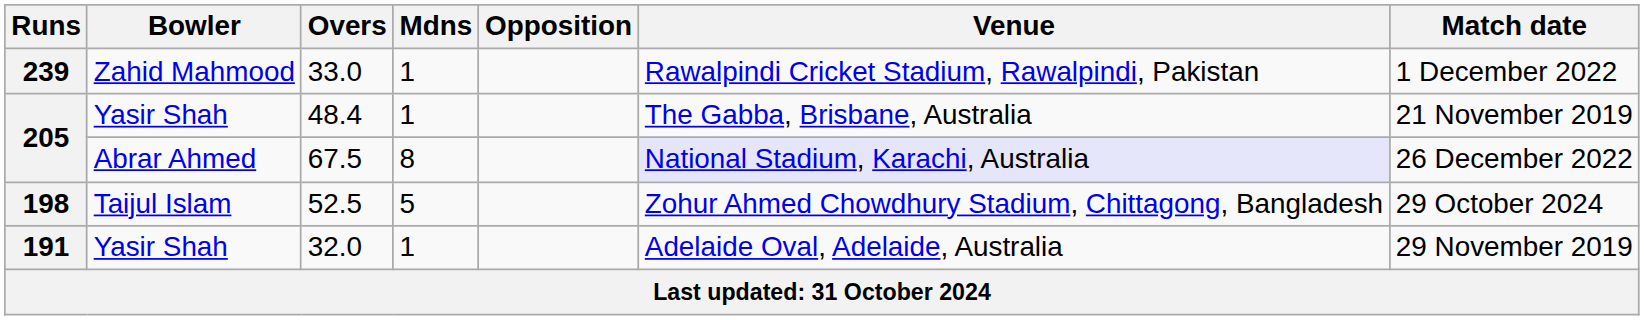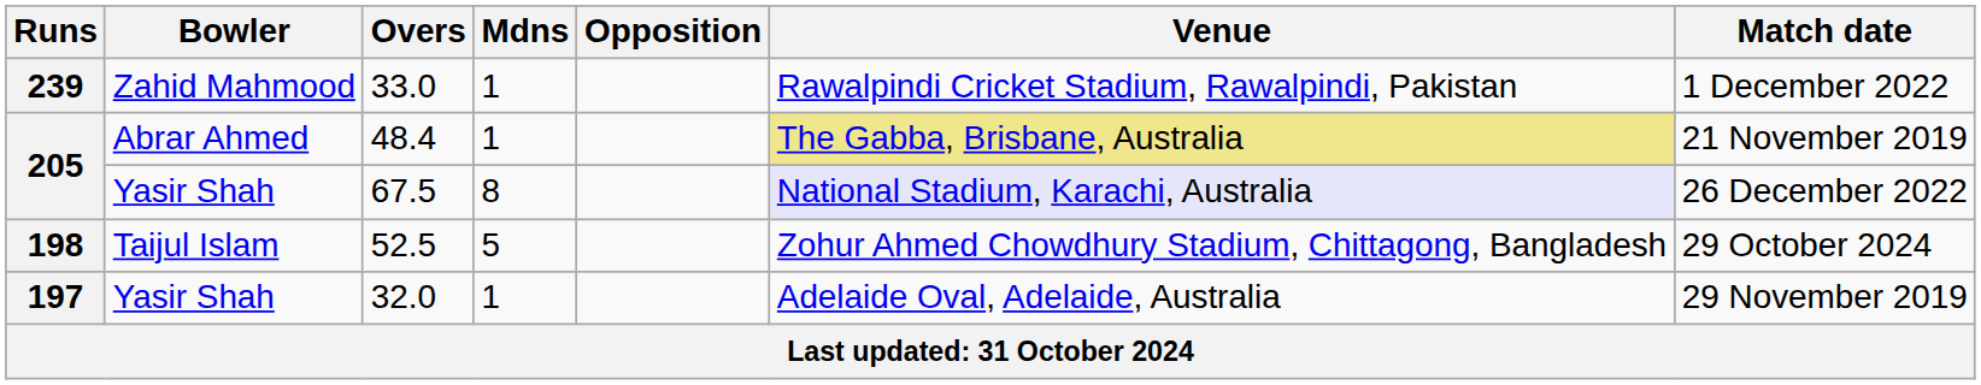48.4 | Bowler: Yasir Shah -> Abrar Ahmed
48.4 | Venue: no background -> khaki background
67.5 | Bowler: Abrar Ahmed -> Yasir Shah
32.0 | Runs: 191 -> 197
